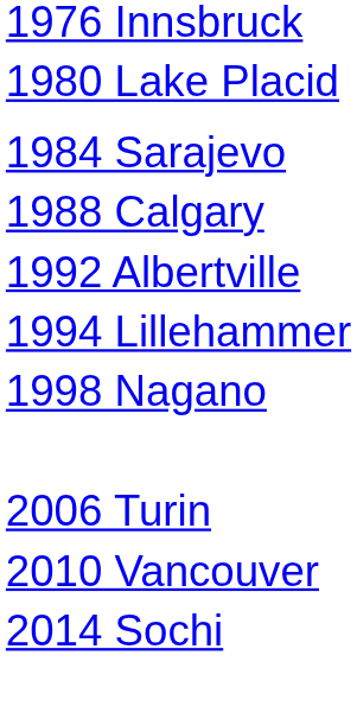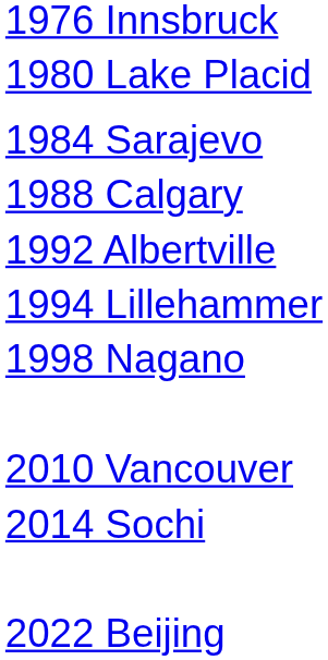- row: 2006 Turin
+ row: 2022 Beijing
